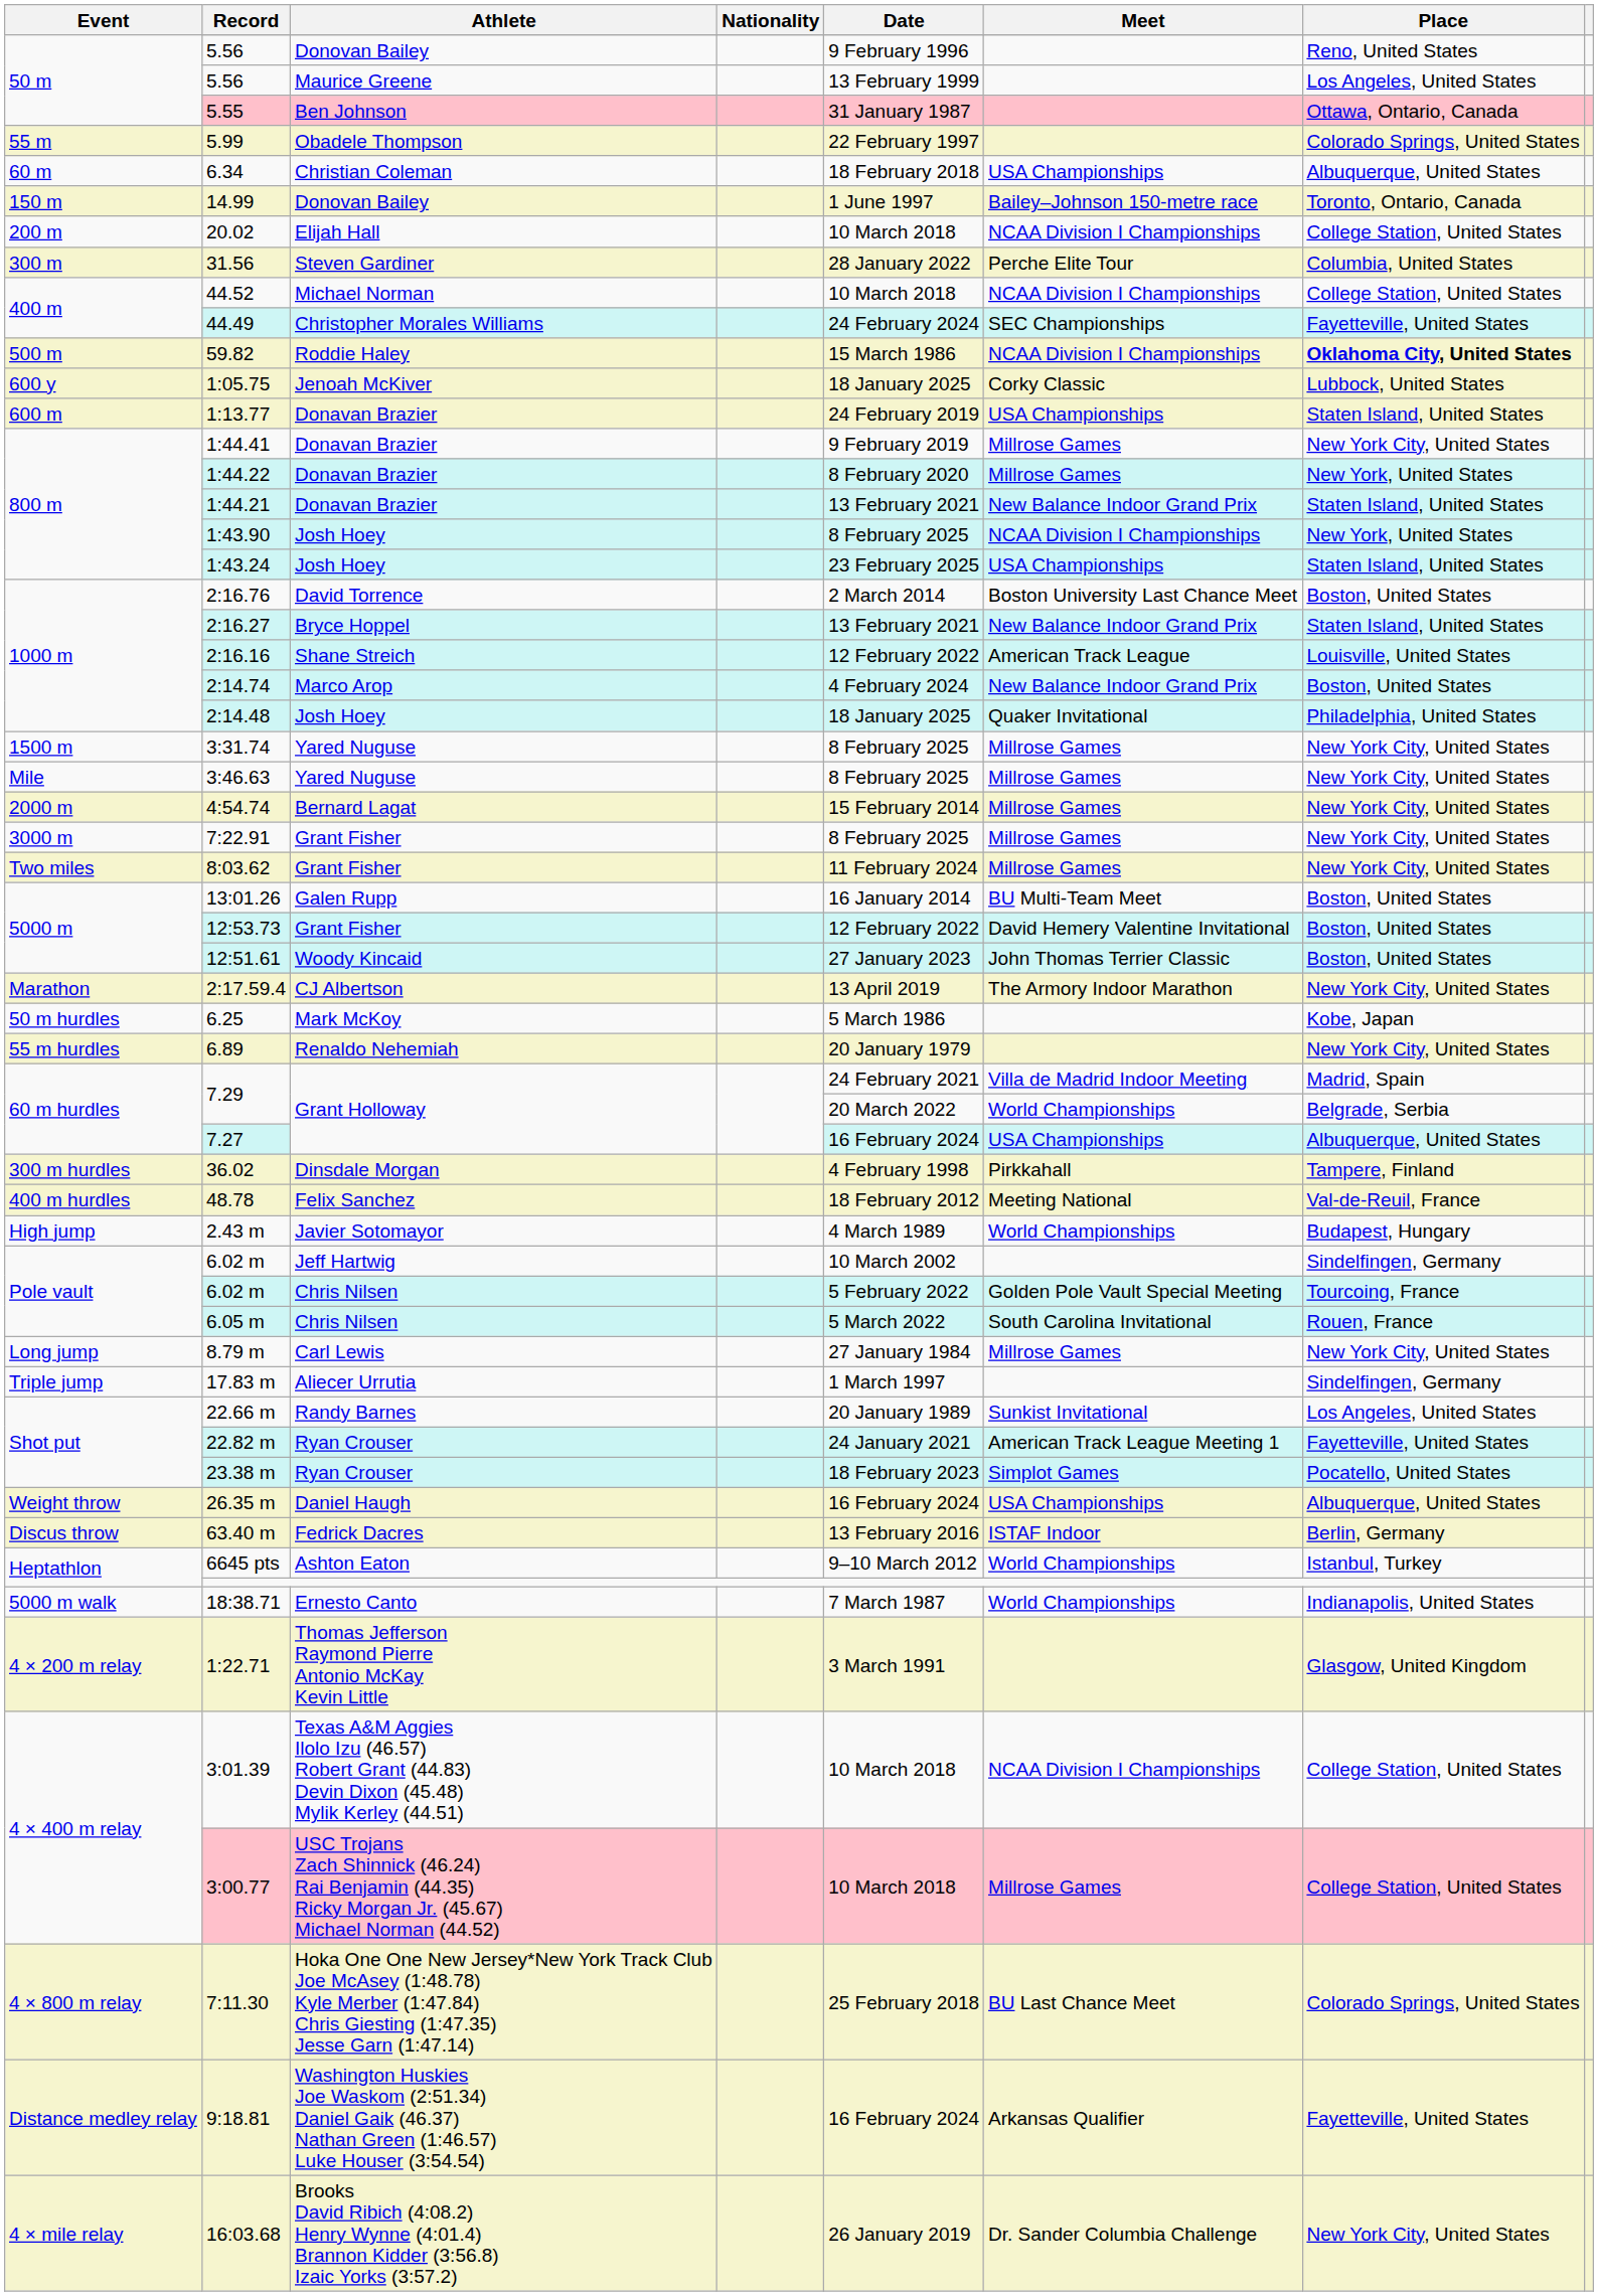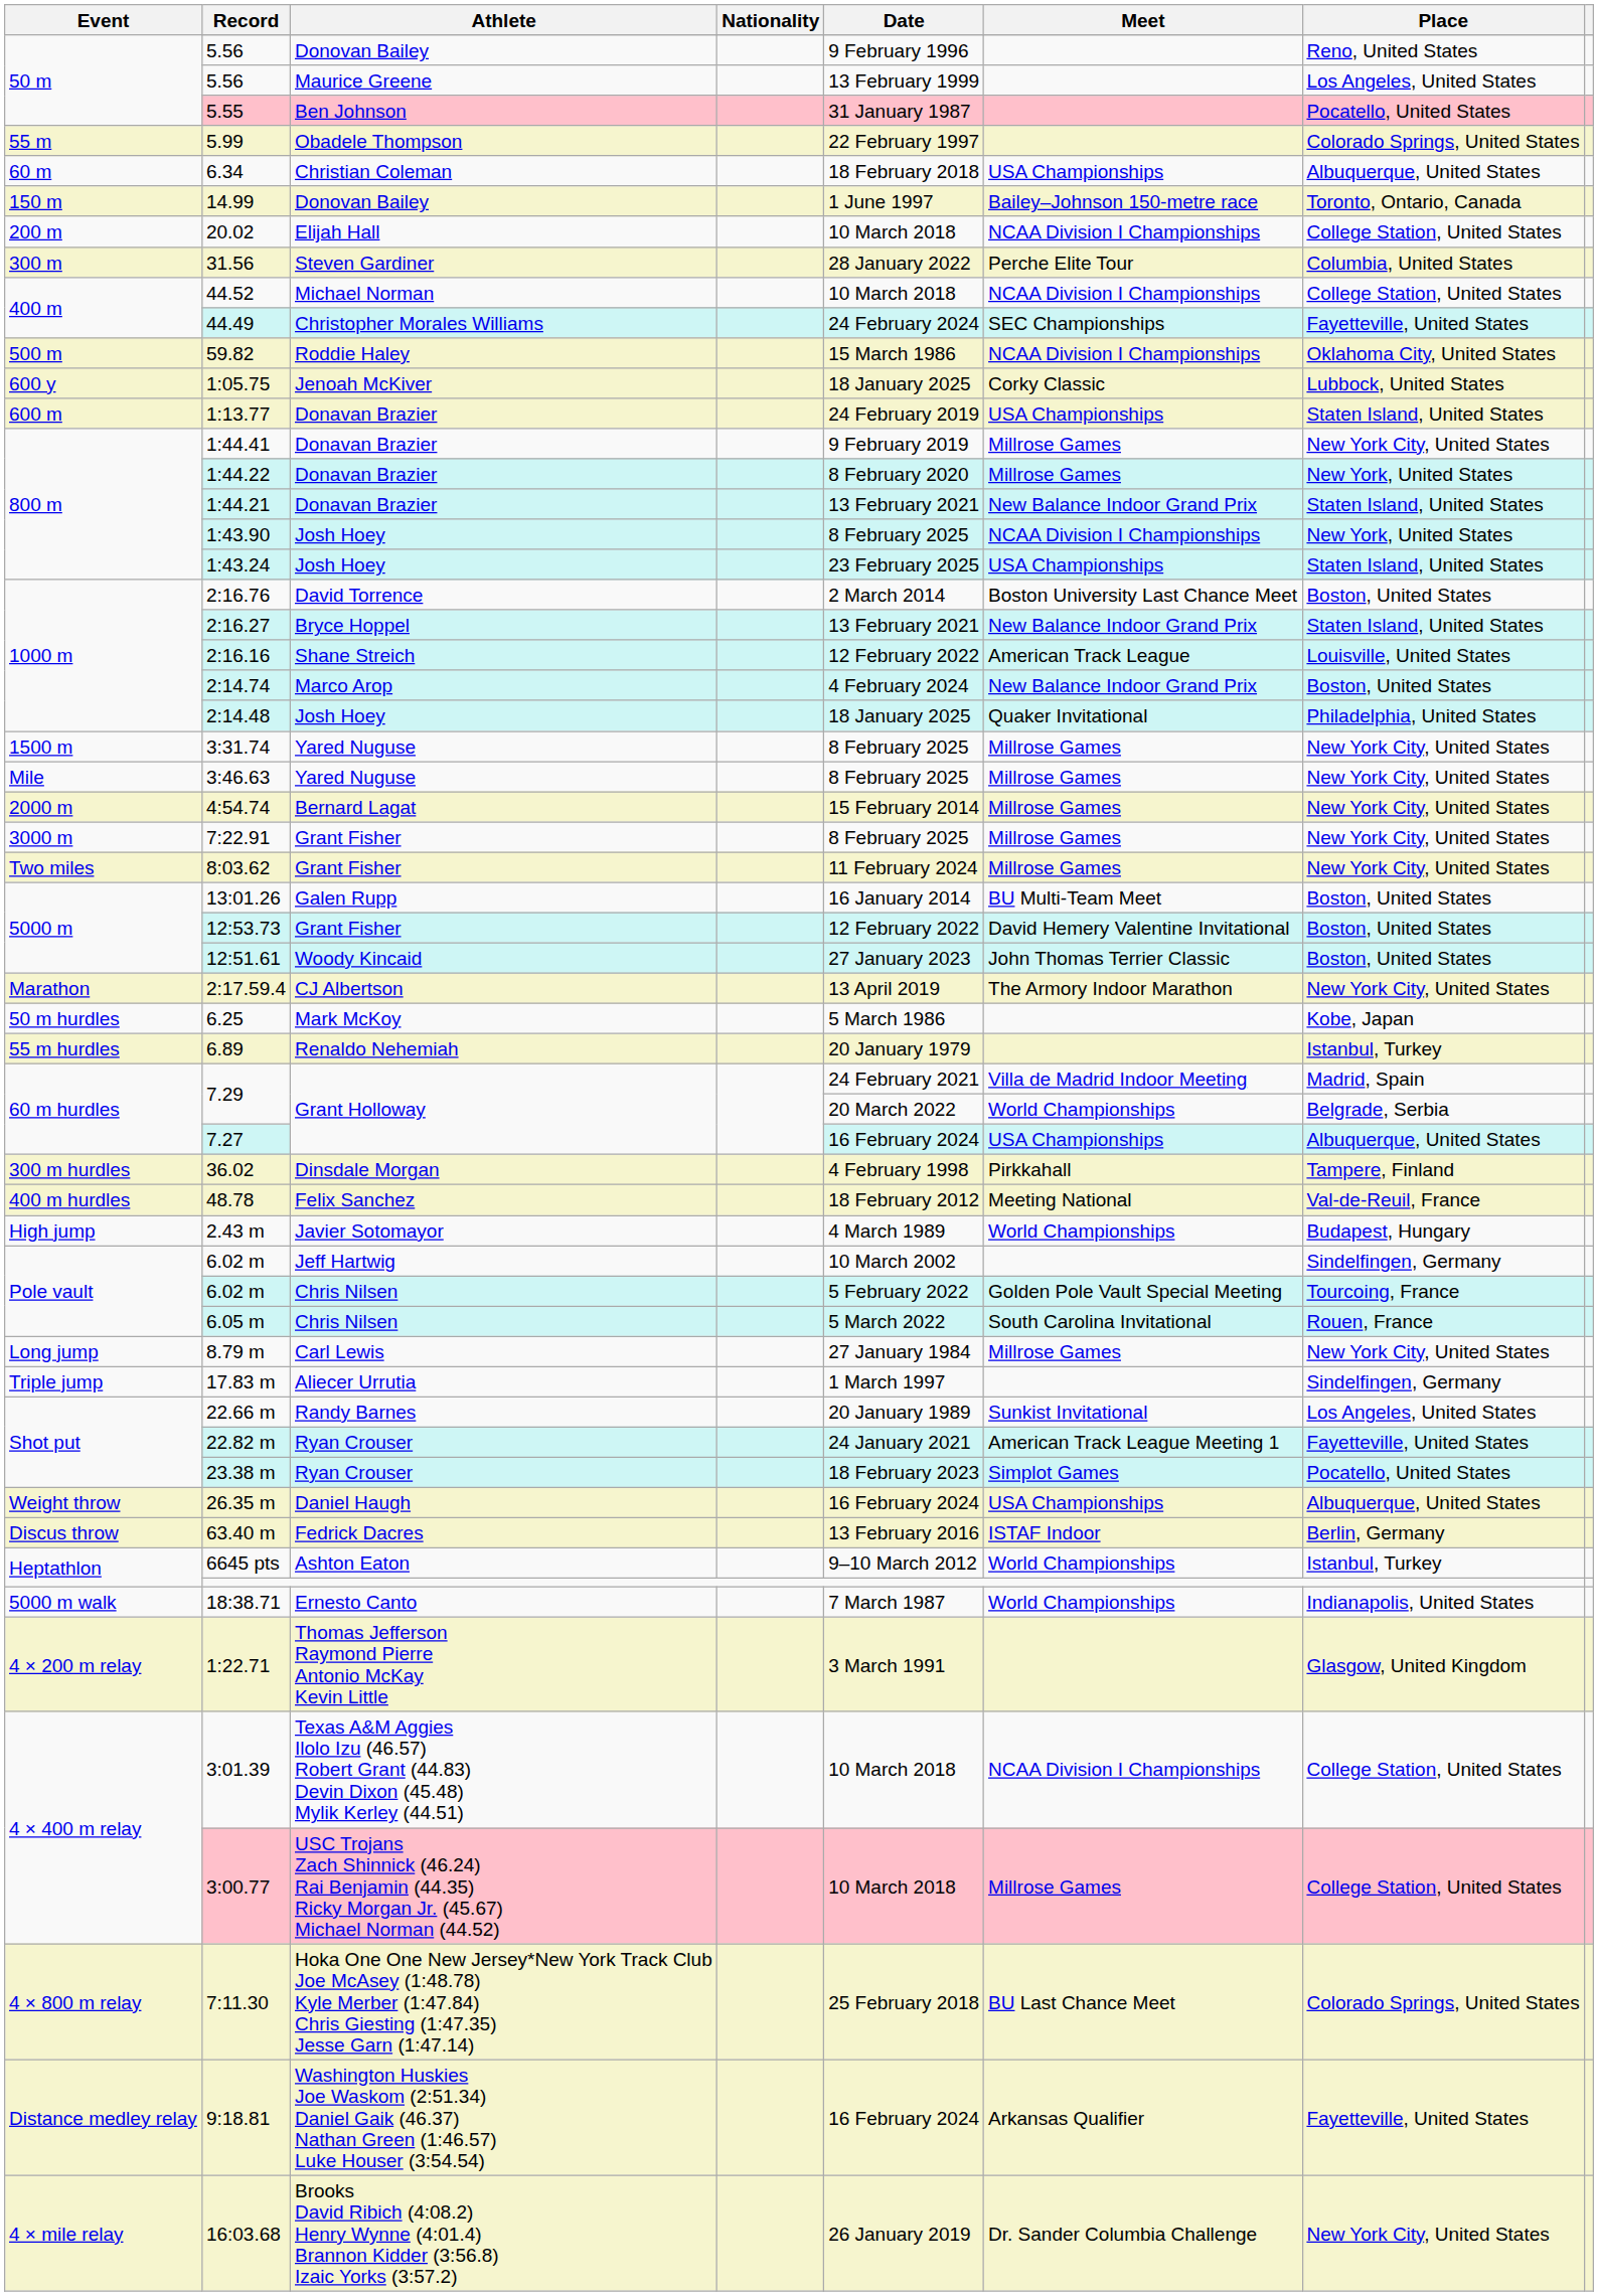5.55 | Place: Ottawa, Ontario, Canada -> Pocatello, United States
59.82 | Place: bold -> normal
6.89 | Place: New York City, United States -> Istanbul, Turkey
